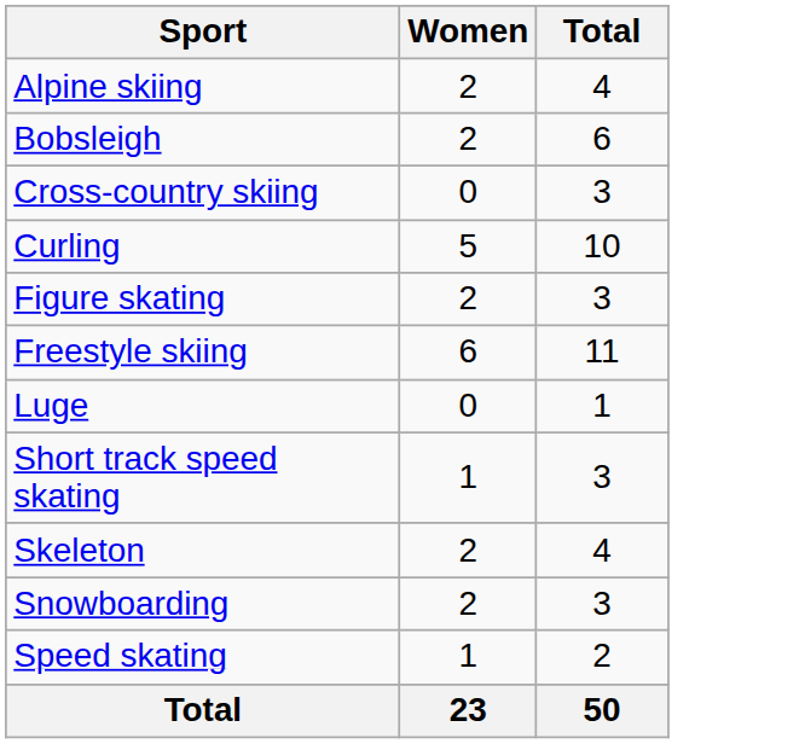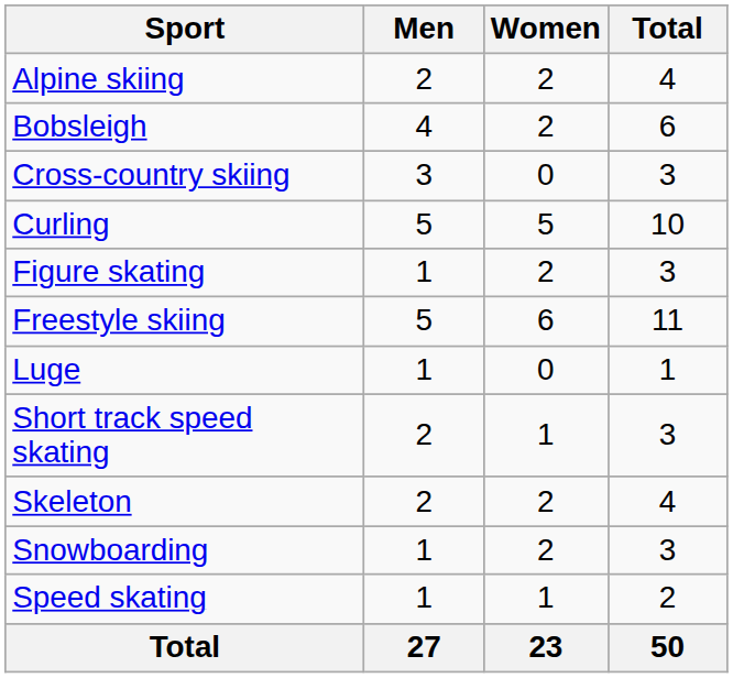+ column: Men | 2 | 4 | 3 | 5 | 1 | 5 | 1 | 2 | 2 | 1 | 1 | 27
